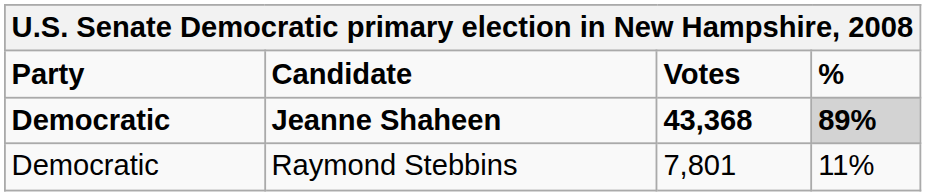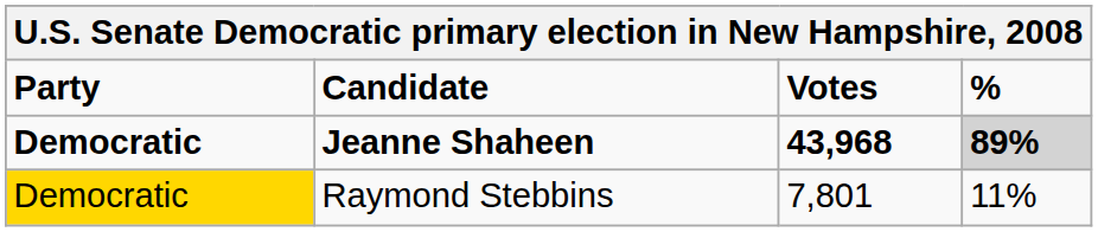Jeanne Shaheen | Votes: 43,368 -> 43,968
Raymond Stebbins | Party: no background -> gold background
